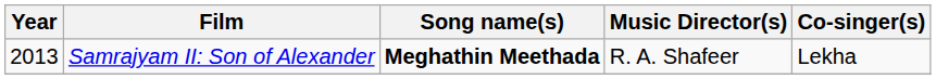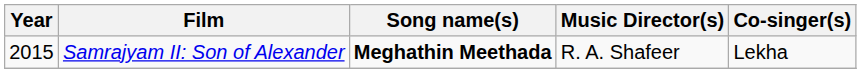Samrajyam II: Son of Alexander | Year: 2013 -> 2015
